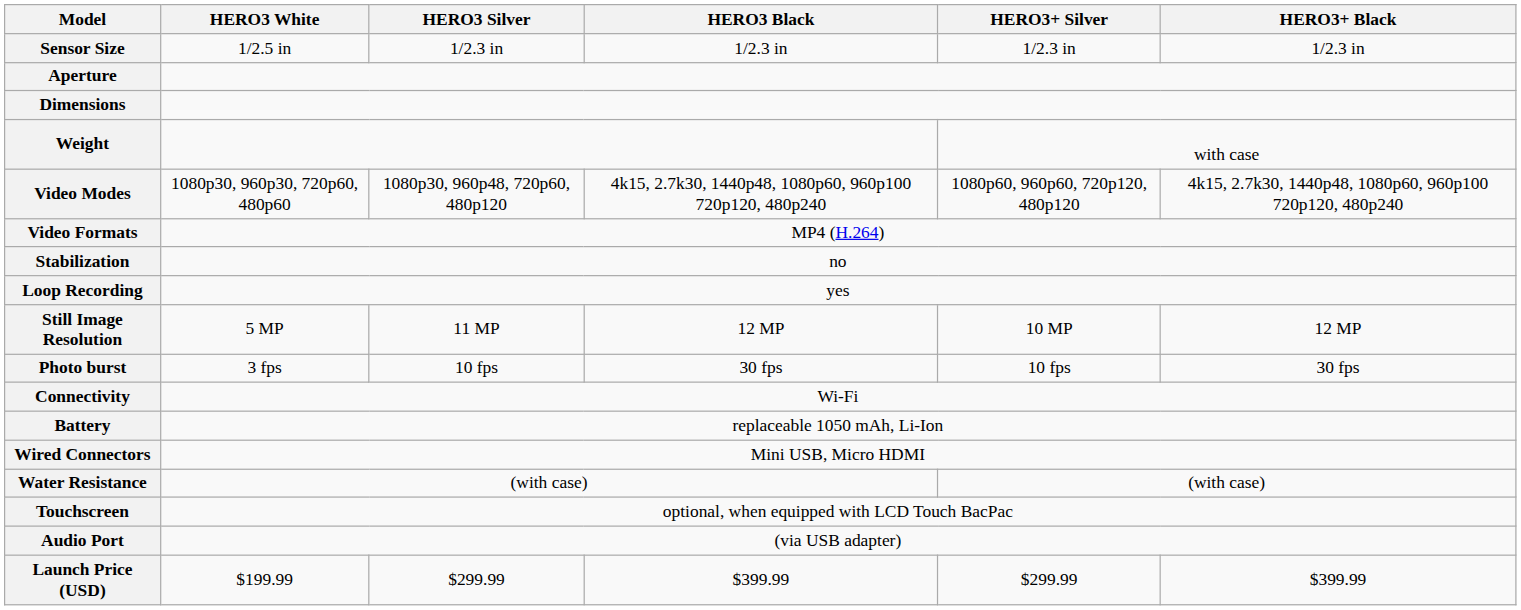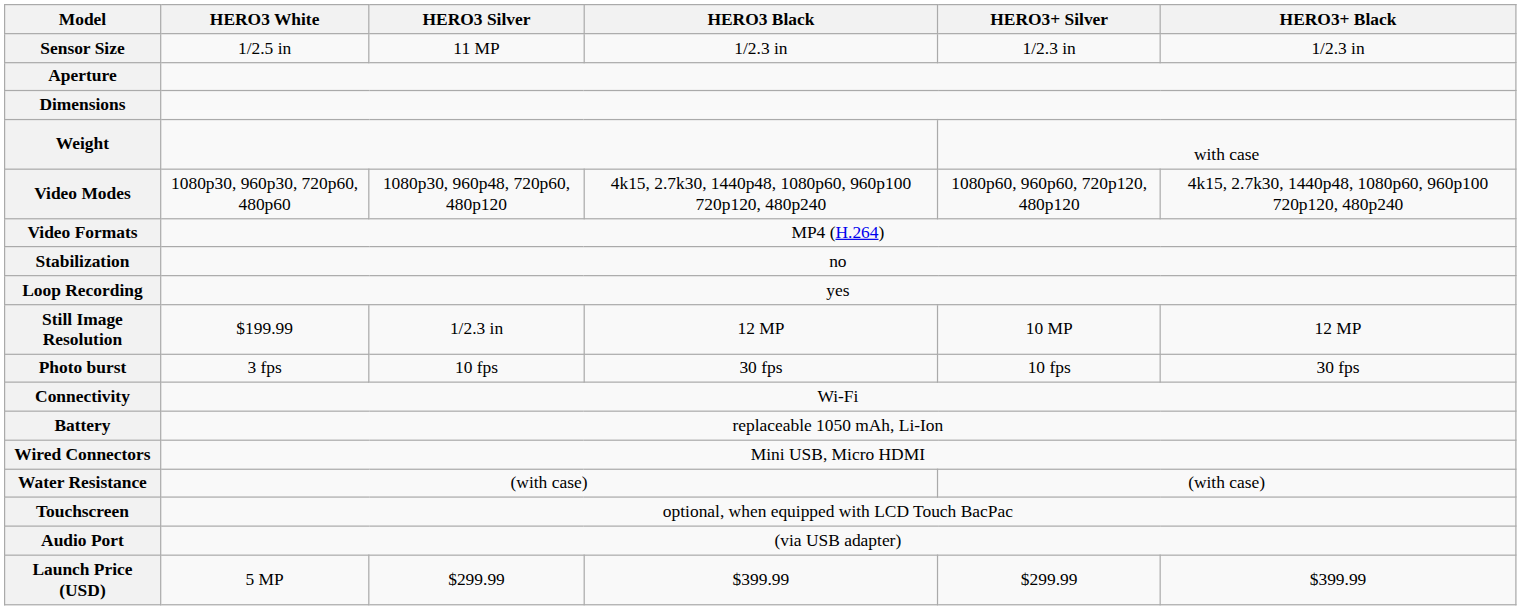Sensor Size | HERO3 Silver: 1/2.3 in -> 11 MP
Still Image Resolution | HERO3 White: 5 MP -> $199.99
Still Image Resolution | HERO3 Silver: 11 MP -> 1/2.3 in
Launch Price (USD) | HERO3 White: $199.99 -> 5 MP
